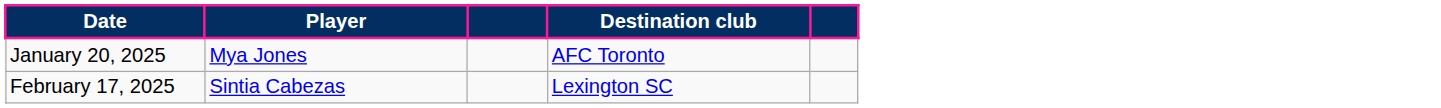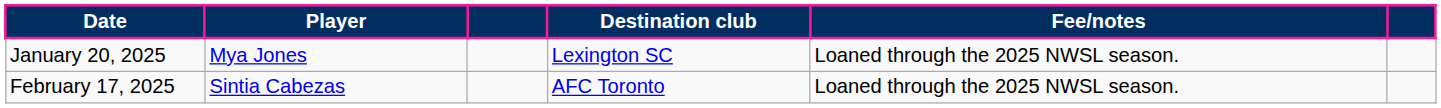+ column: Fee/notes | Loaned through the 2025 NWSL season. | Loaned through the 2025 NWSL season.
January 20, 2025 | Destination club: AFC Toronto -> Lexington SC
February 17, 2025 | Destination club: Lexington SC -> AFC Toronto
